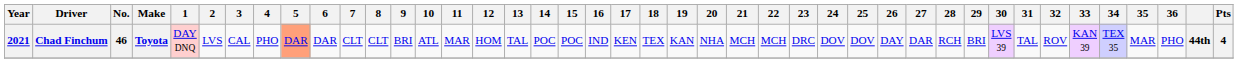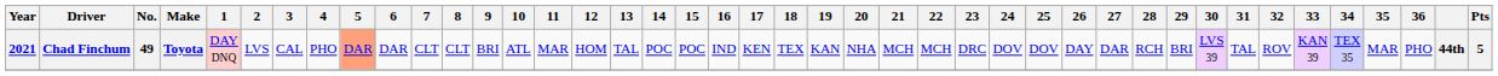Chad Finchum | No.: 46 -> 49
Chad Finchum | Pts: 4 -> 5
